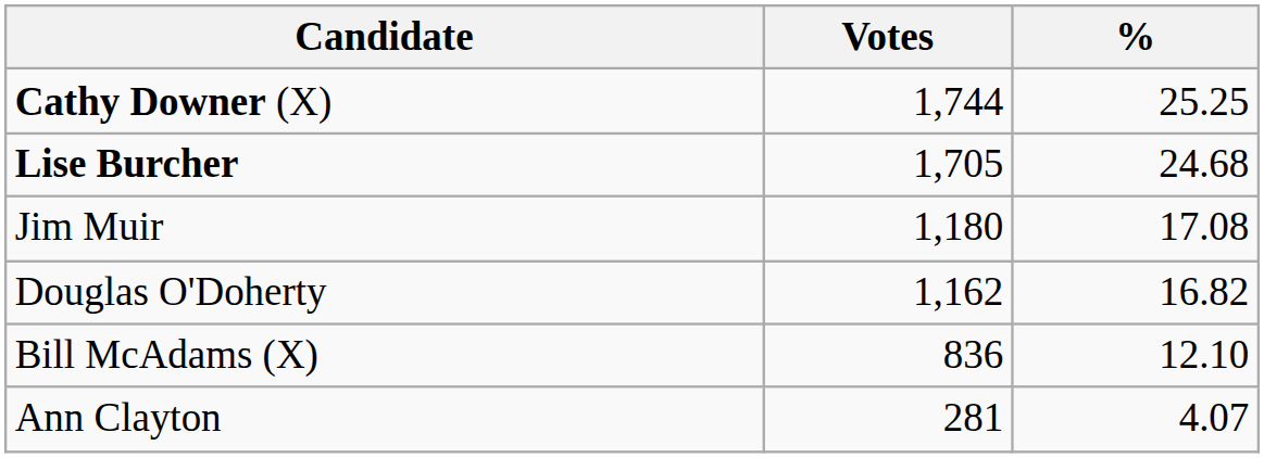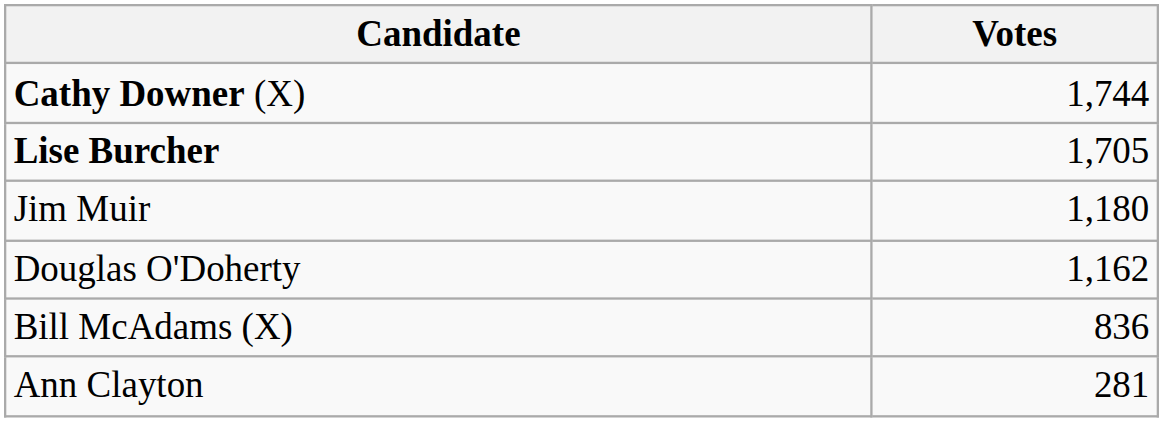- column: % | 25.25 | 24.68 | 17.08 | 16.82 | 12.10 | 4.07
